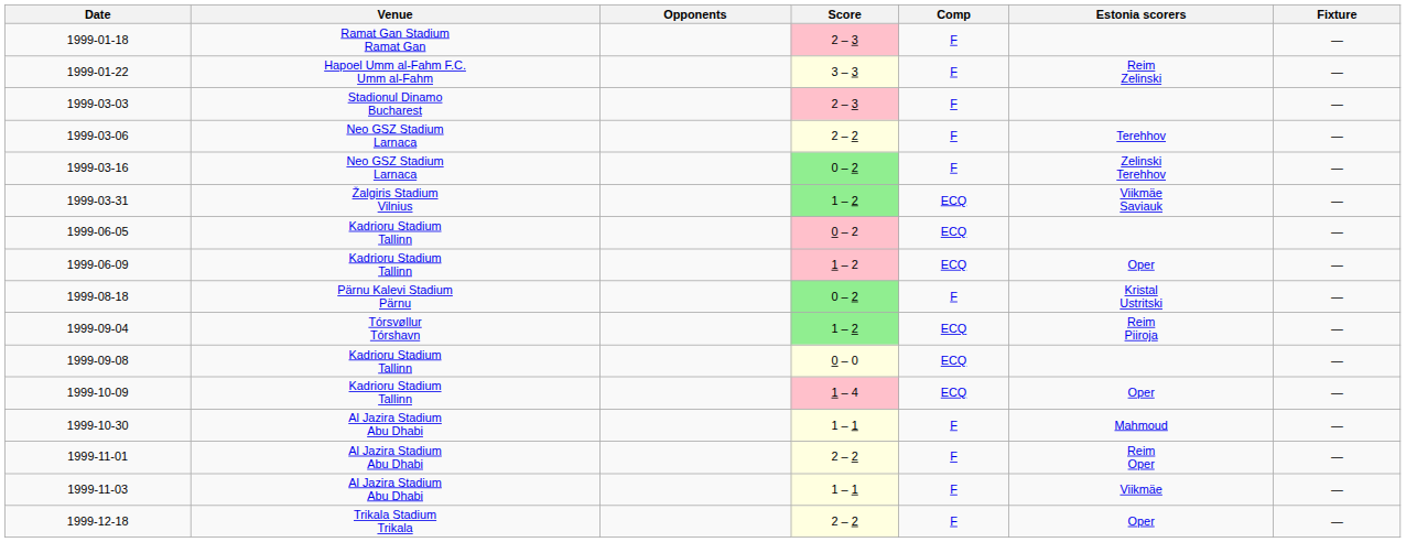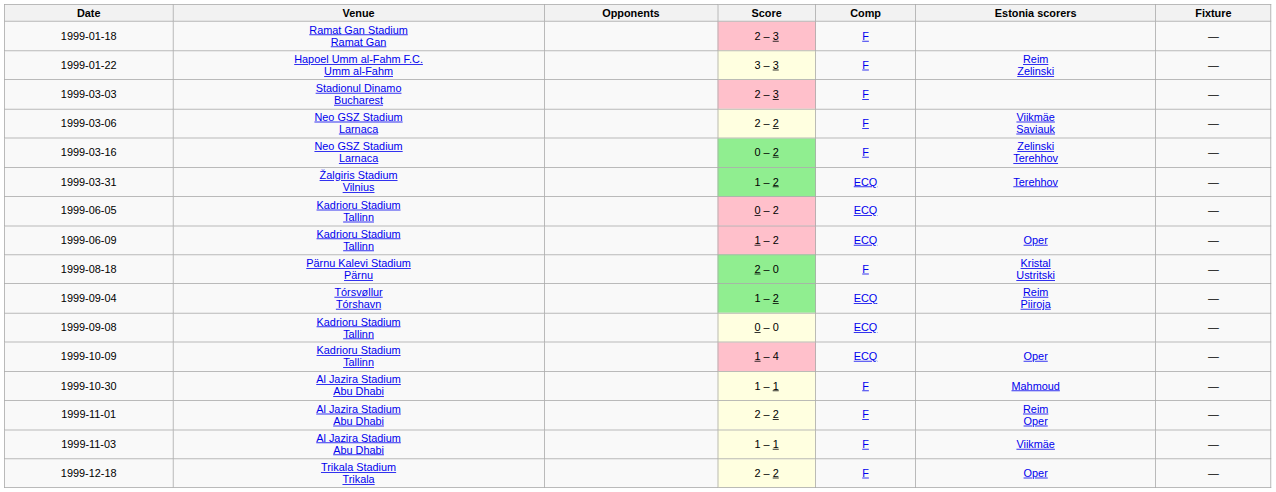1999-03-06 | Estonia scorers: Terehhov -> Viikmäe Saviauk
1999-03-31 | Estonia scorers: Viikmäe Saviauk -> Terehhov
1999-08-18 | Score: 0 – 2 -> 2 – 0
